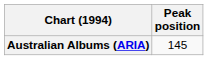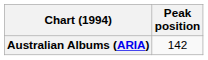Australian Albums (ARIA) | Peak position: 145 -> 142
